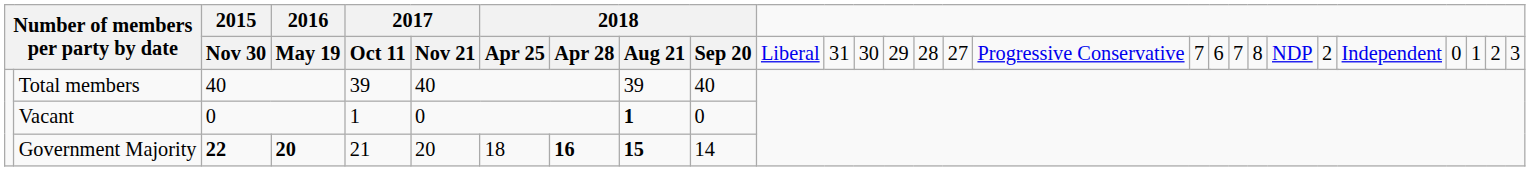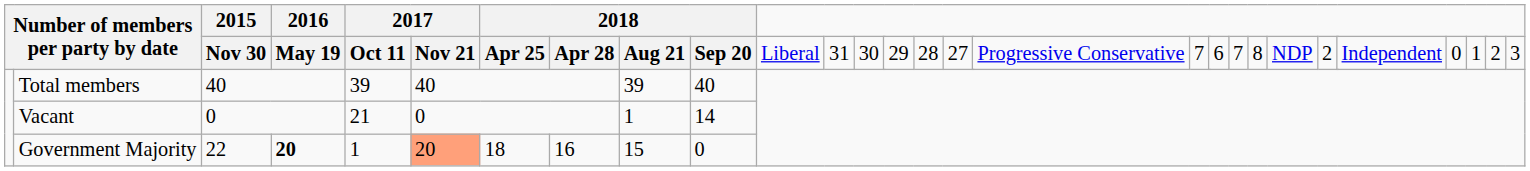Vacant | column 5: 1 -> 21
Vacant | column 9: bold -> normal
Vacant | column 10: 0 -> 14
Government Majority | 2015: bold -> normal
Government Majority | column 5: 21 -> 1
Government Majority | column 6: no background -> lightsalmon background
Government Majority | column 8: bold -> normal
Government Majority | column 9: bold -> normal
Government Majority | column 10: 14 -> 0
